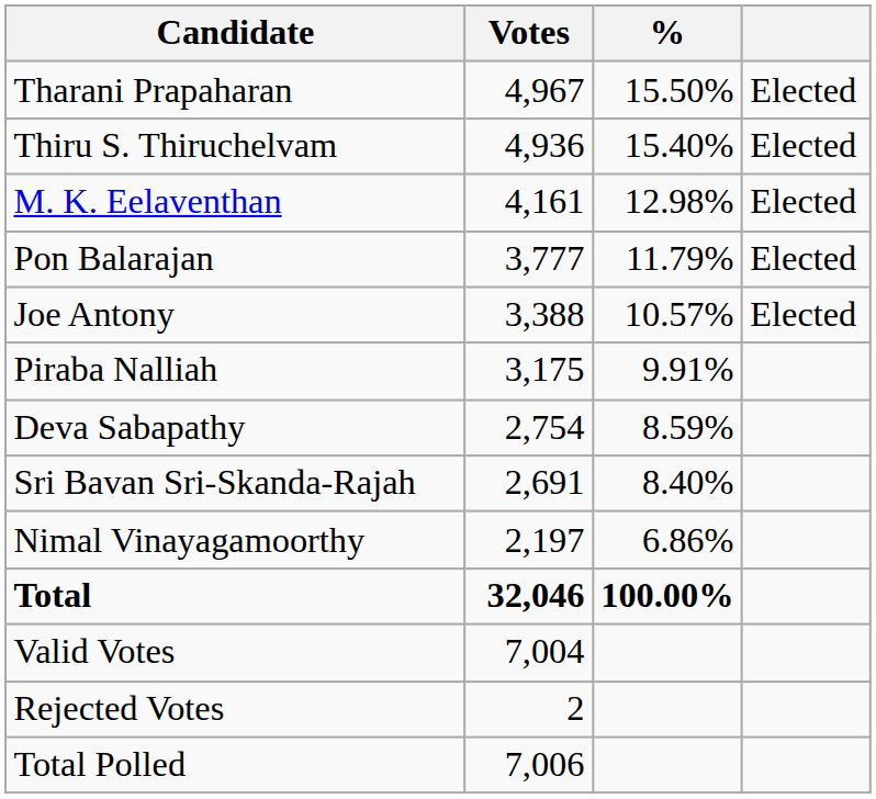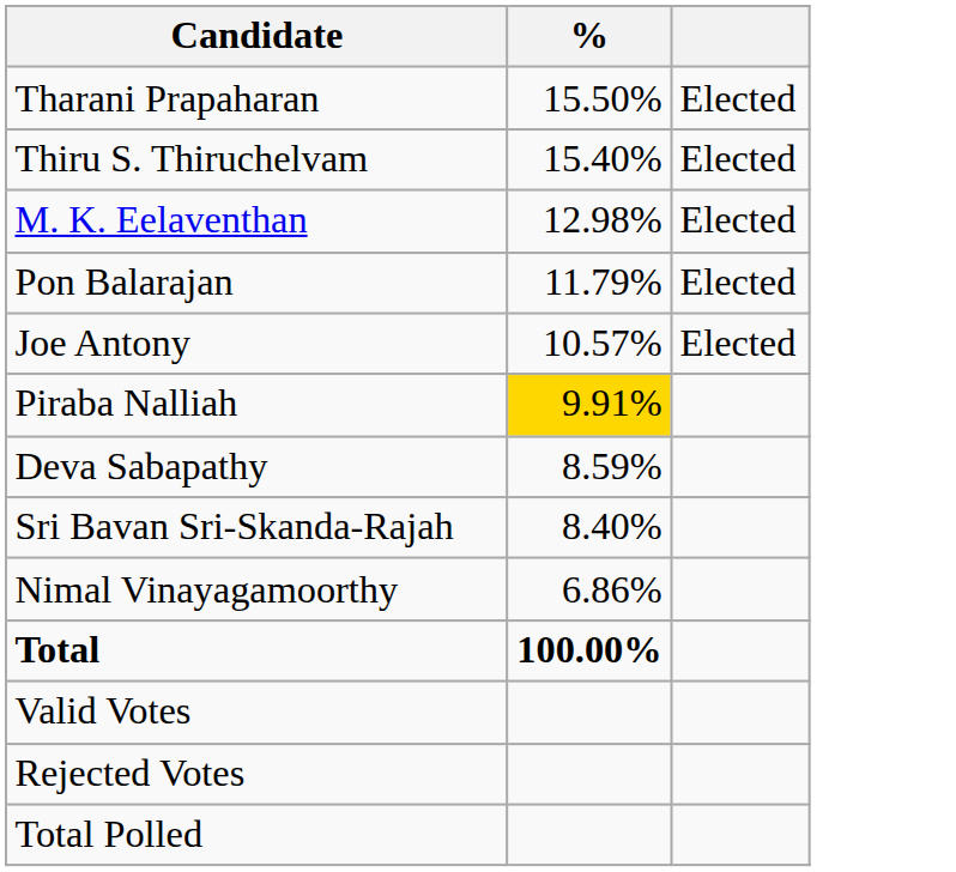- column: Votes | 4,967 | 4,936 | 4,161 | 3,777 | 3,388 | 3,175 | 2,754 | 2,691 | 2,197 | 32,046 | 7,004 | 2 | 7,006
Piraba Nalliah | %: no background -> gold background
